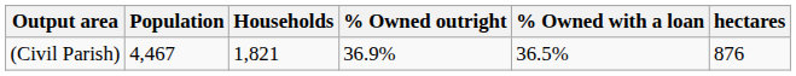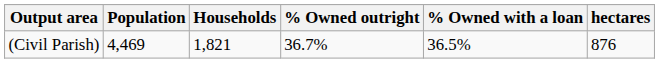(Civil Parish) | Population: 4,467 -> 4,469
(Civil Parish) | % Owned outright: 36.9% -> 36.7%
